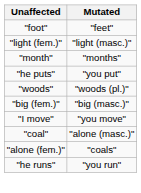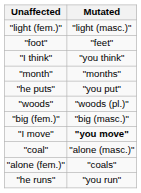rows swapped: "foot" <-> "light (fem.)"
+ row: "I think" | "you think"
"I move" | Mutated: normal -> bold
